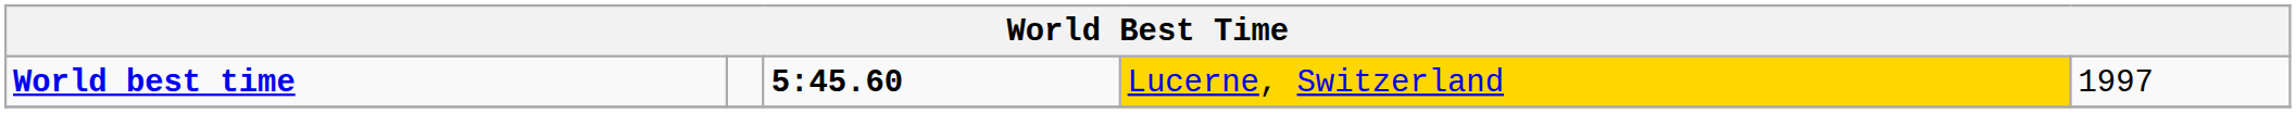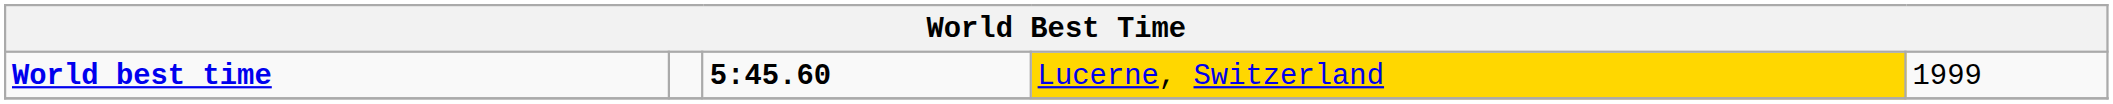World best time | column 5: 1997 -> 1999
